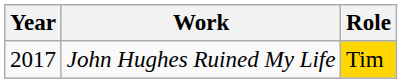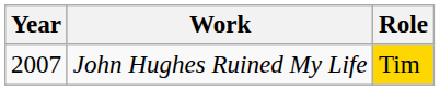John Hughes Ruined My Life | Year: 2017 -> 2007
